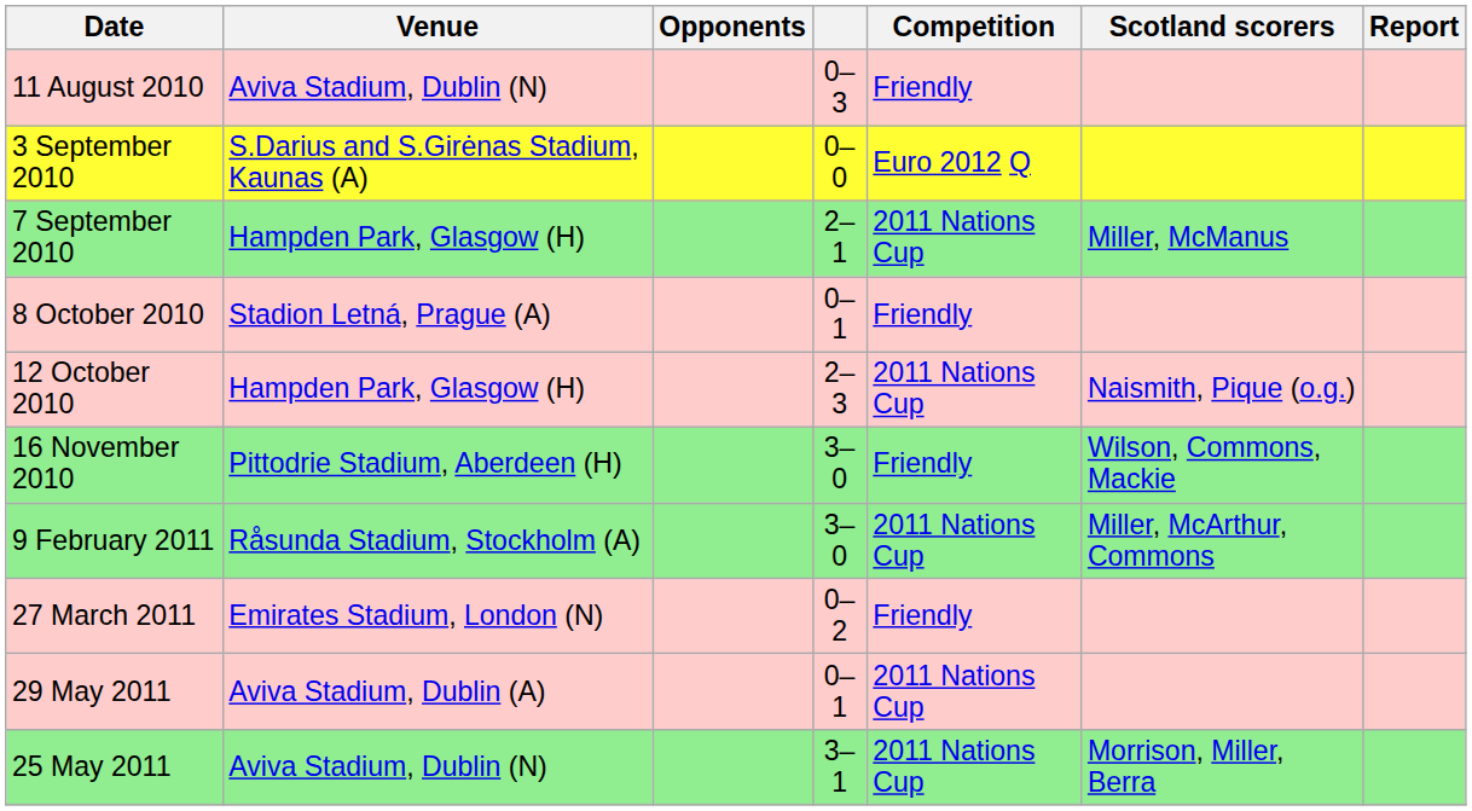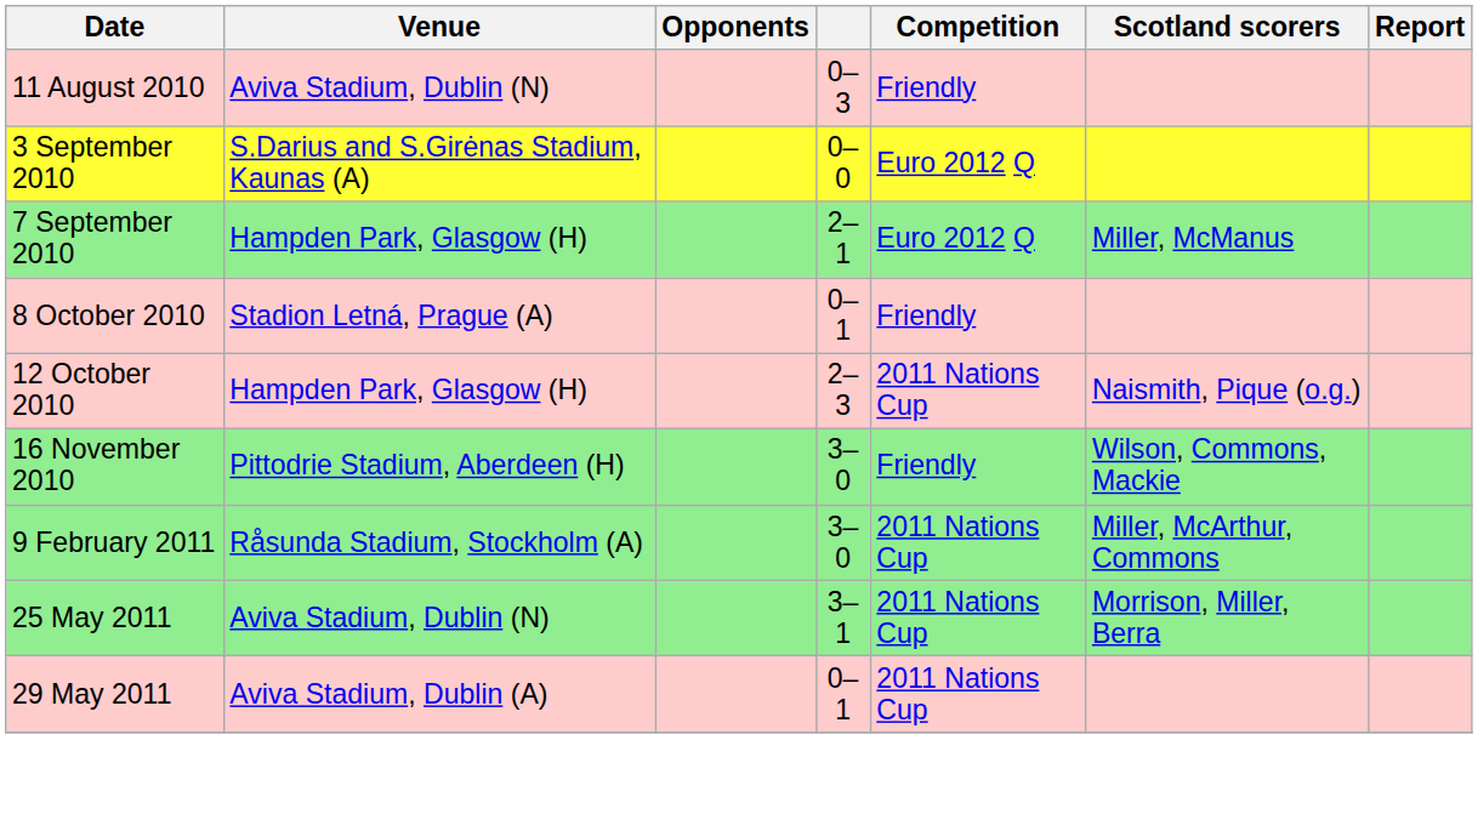7 September 2010 | Competition: 2011 Nations Cup -> Euro 2012 Q
- row: 27 March 2011 | Emirates Stadium, London (N) | 0–2 | Friendly
rows swapped: 25 May 2011 <-> 29 May 2011
